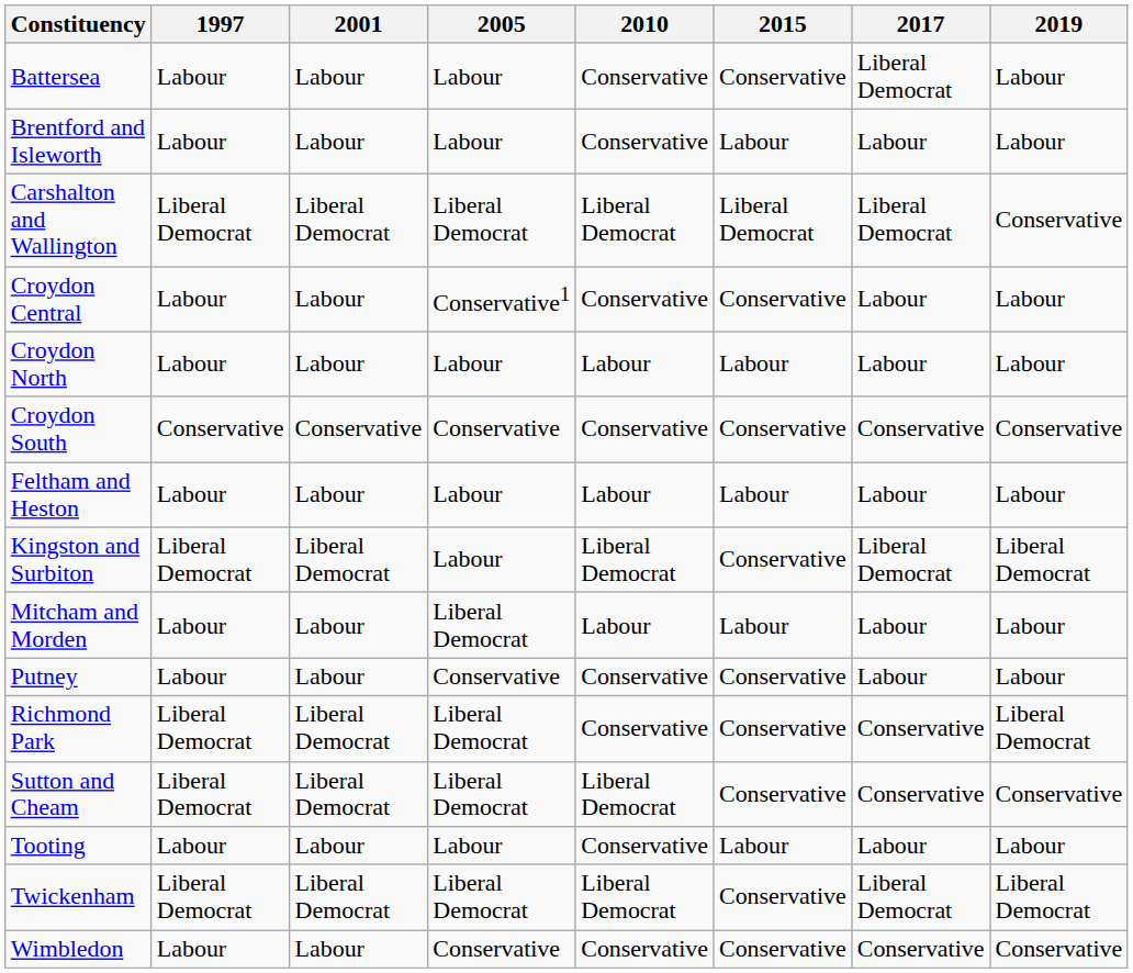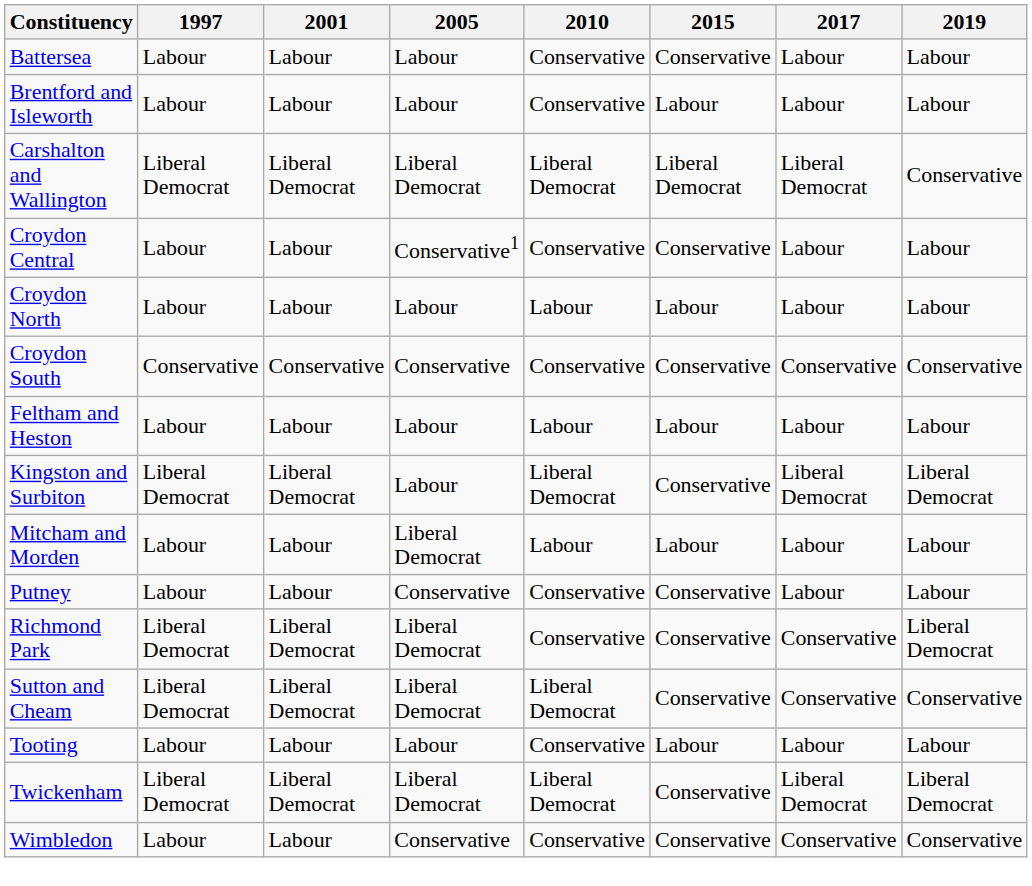Battersea | 2017: Liberal Democrat -> Labour
